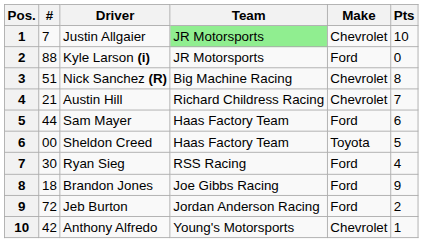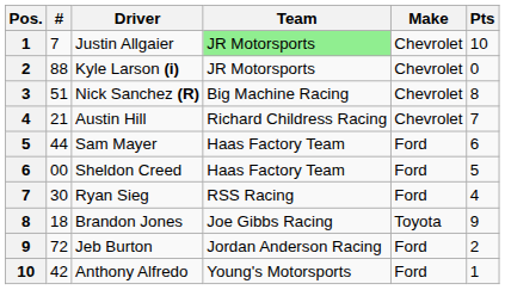Kyle Larson (i) | Make: Ford -> Chevrolet
Sheldon Creed | Make: Toyota -> Ford
Brandon Jones | Make: Ford -> Toyota
Anthony Alfredo | Make: Chevrolet -> Ford
